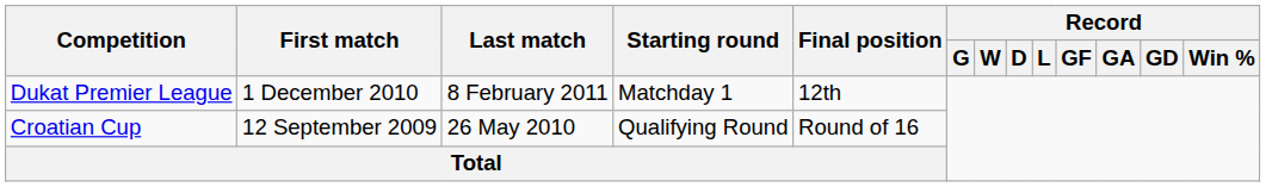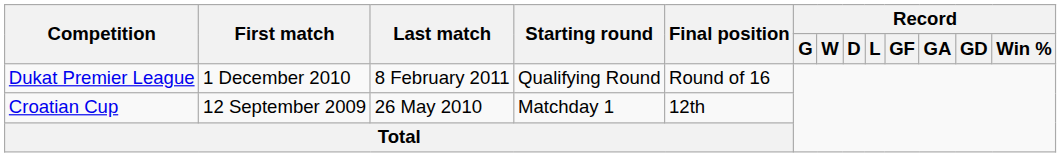Dukat Premier League | Starting round: Matchday 1 -> Qualifying Round
Dukat Premier League | Final position: 12th -> Round of 16
Croatian Cup | Starting round: Qualifying Round -> Matchday 1
Croatian Cup | Final position: Round of 16 -> 12th
